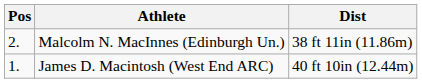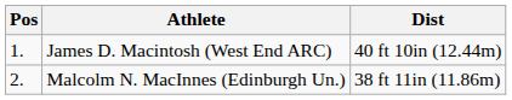rows swapped: James D. Macintosh (West End ARC) <-> Malcolm N. MacInnes (Edinburgh Un.)
